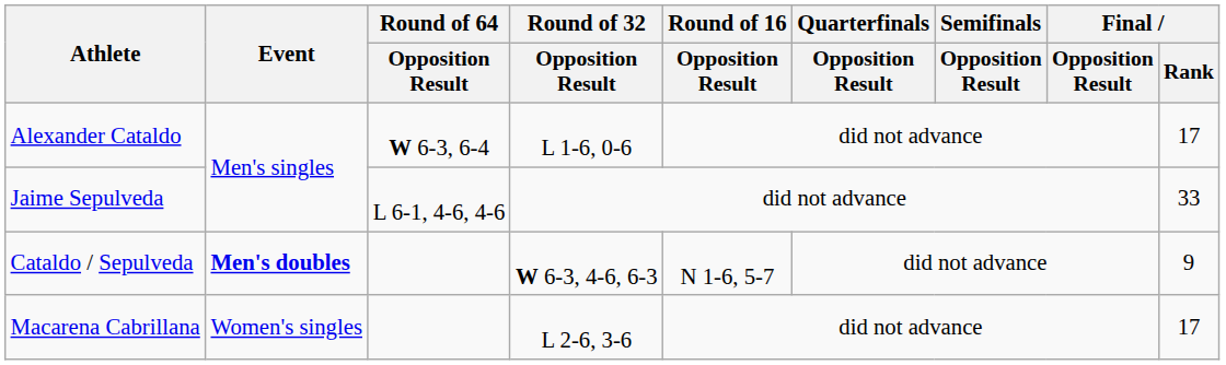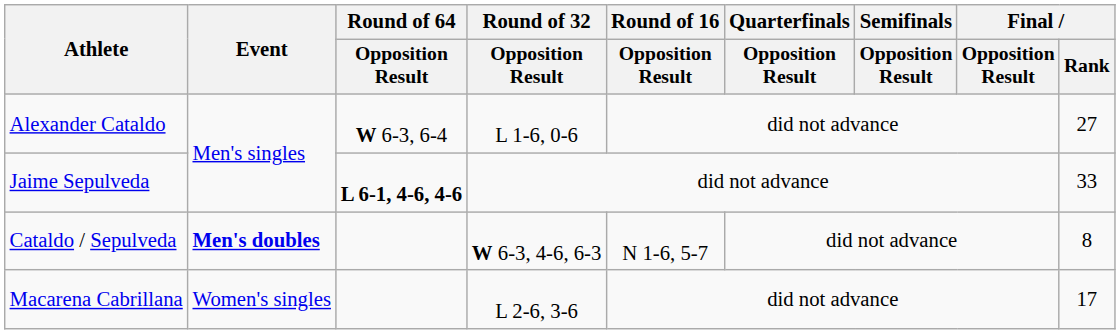Alexander Cataldo | Final / Rank: 17 -> 27
Jaime Sepulveda | Round of 64 / Opposition Result: normal -> bold
Cataldo / Sepulveda | Final / Rank: 9 -> 8
